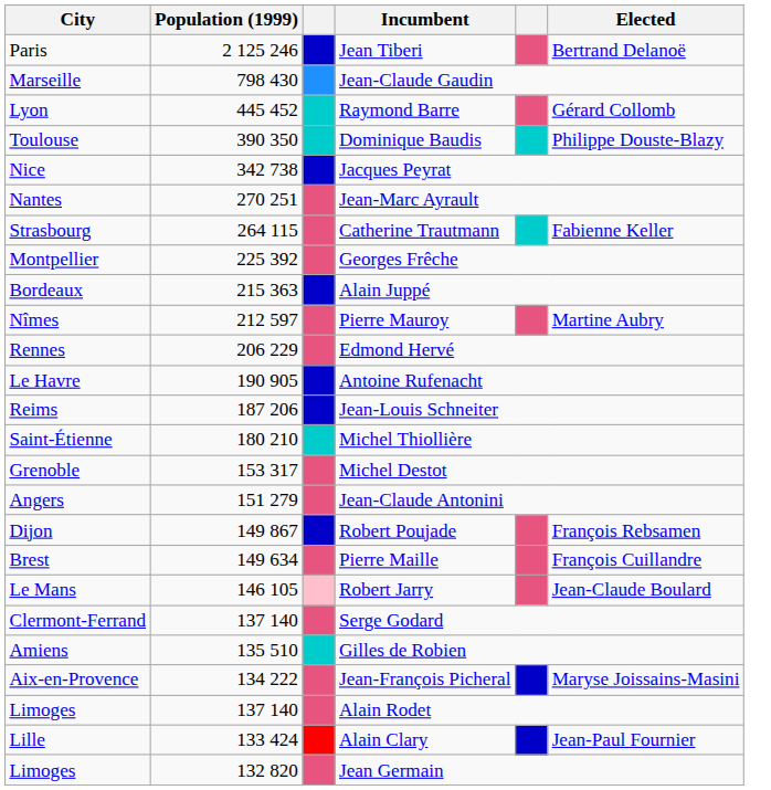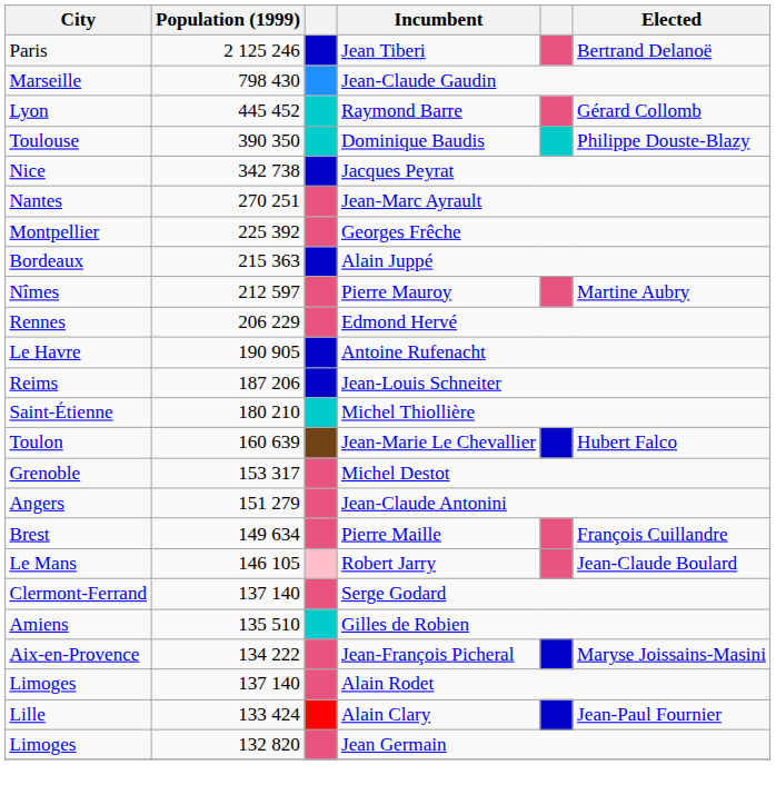- row: Strasbourg | 264 115 | Catherine Trautmann | Fabienne Keller
+ row: Toulon | 160 639 | Jean-Marie Le Chevallier | Hubert Falco
- row: Dijon | 149 867 | Robert Poujade | François Rebsamen
